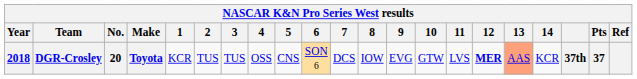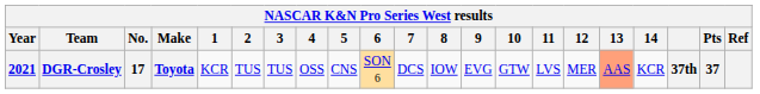DGR-Crosley | Year: 2018 -> 2021
DGR-Crosley | No.: 20 -> 17
DGR-Crosley | 12: bold -> normal
